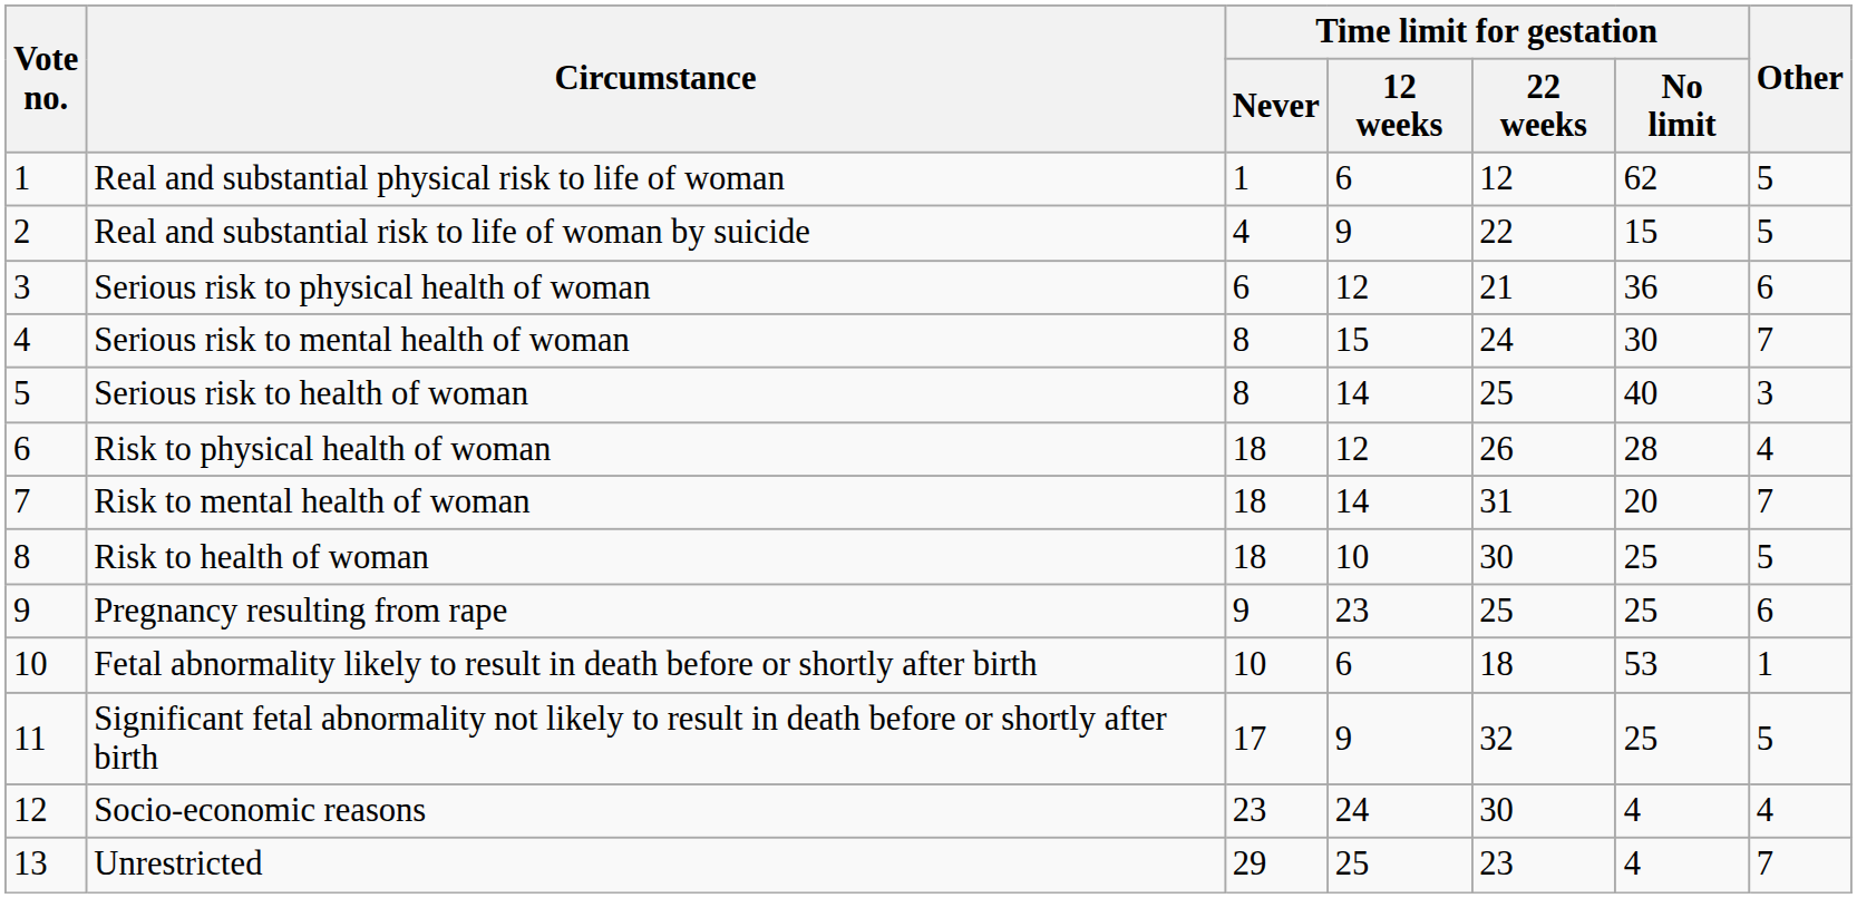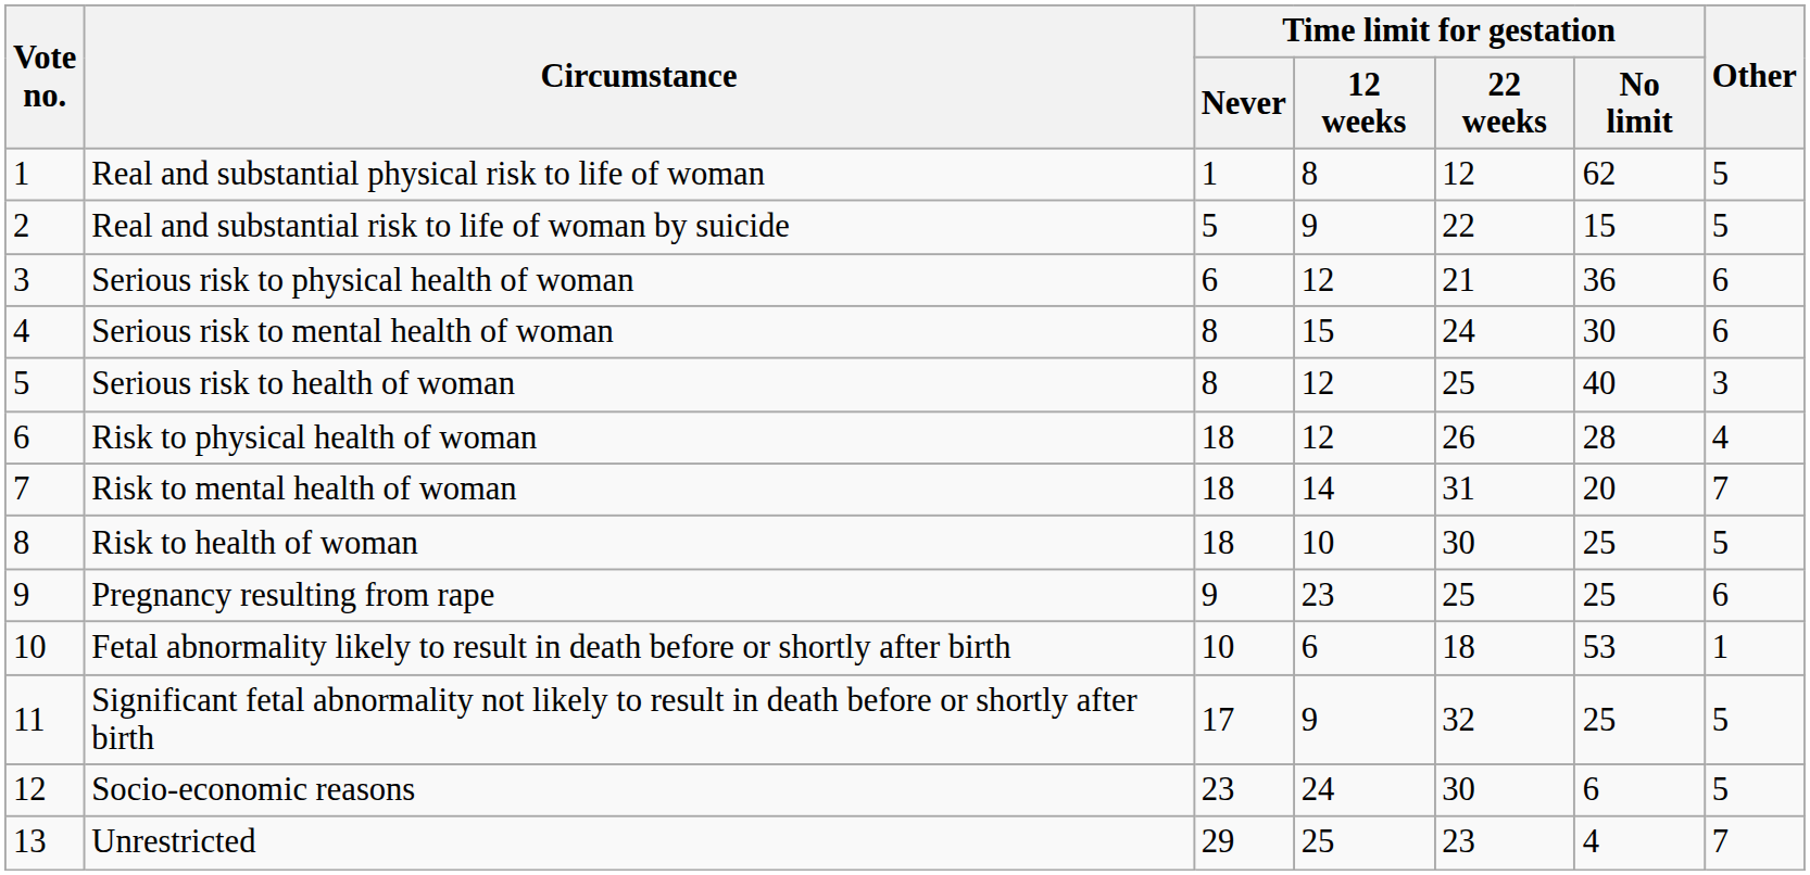Real and substantial physical risk to life of woman | Time limit for gestation / 12 weeks: 6 -> 8
Real and substantial risk to life of woman by suicide | Time limit for gestation / Never: 4 -> 5
Serious risk to mental health of woman | Other: 7 -> 6
Serious risk to health of woman | Time limit for gestation / 12 weeks: 14 -> 12
Socio-economic reasons | Time limit for gestation / No limit: 4 -> 6
Socio-economic reasons | Other: 4 -> 5
